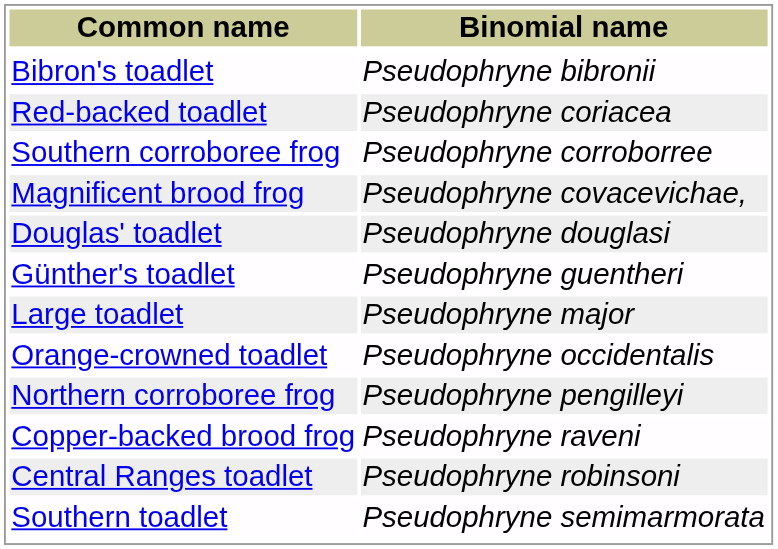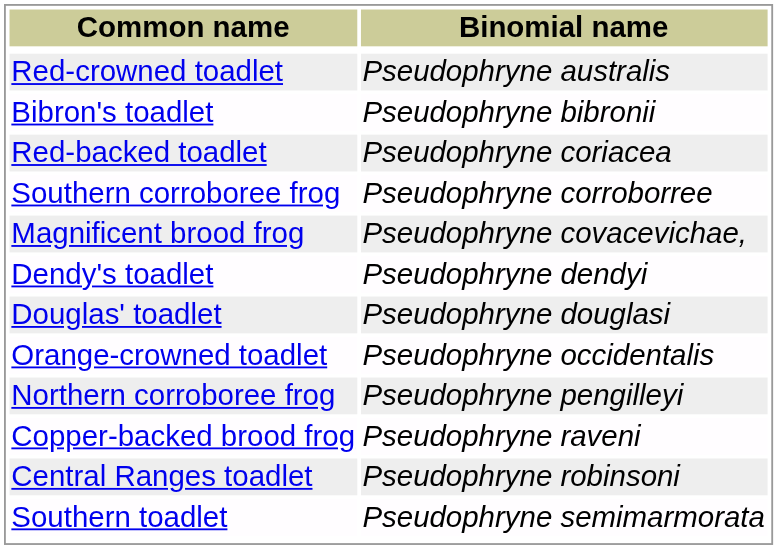+ row: Red-crowned toadlet | Pseudophryne australis
+ row: Dendy's toadlet | Pseudophryne dendyi
- row: Günther's toadlet | Pseudophryne guentheri
- row: Large toadlet | Pseudophryne major
